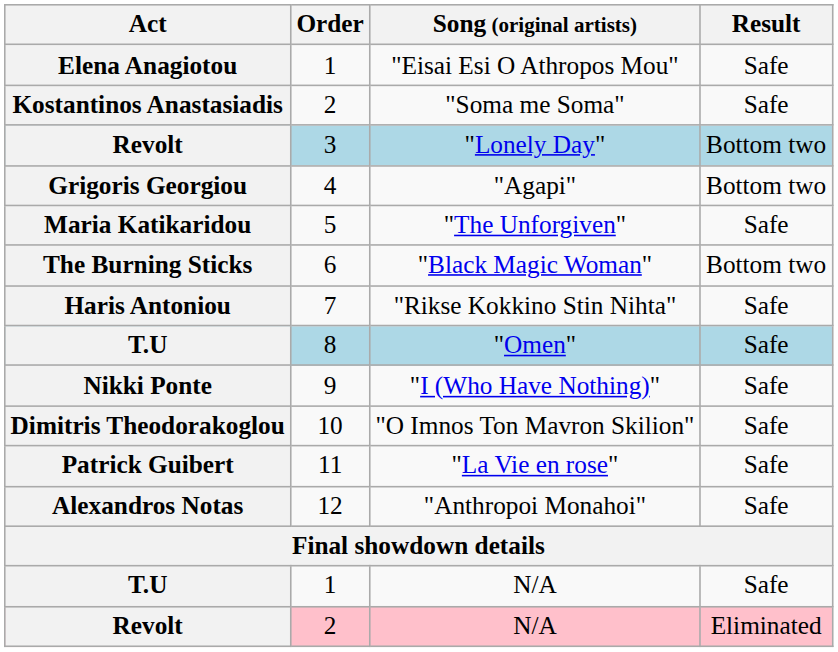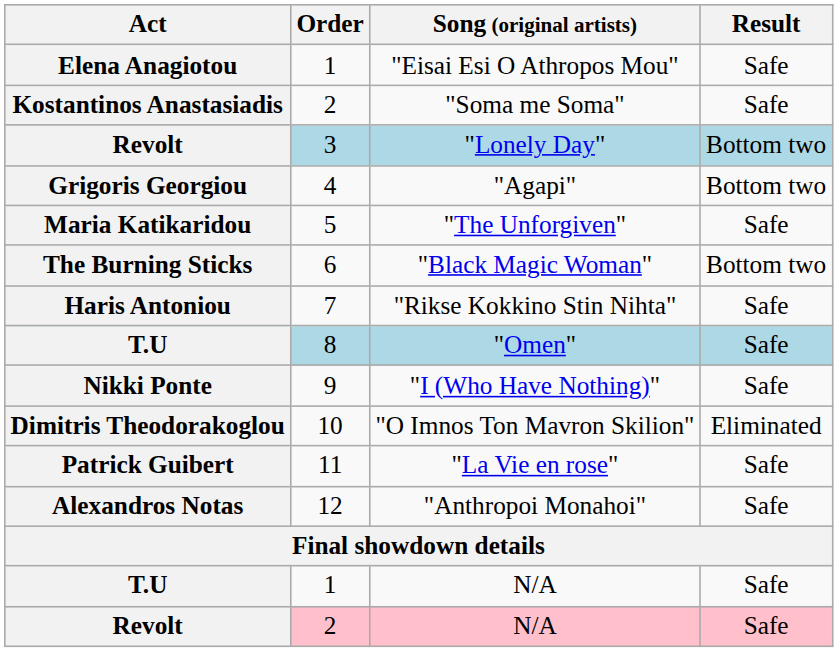"O Imnos Ton Mavron Skilion" | Result: Safe -> Eliminated
Revolt / N/A | Result: Eliminated -> Safe
